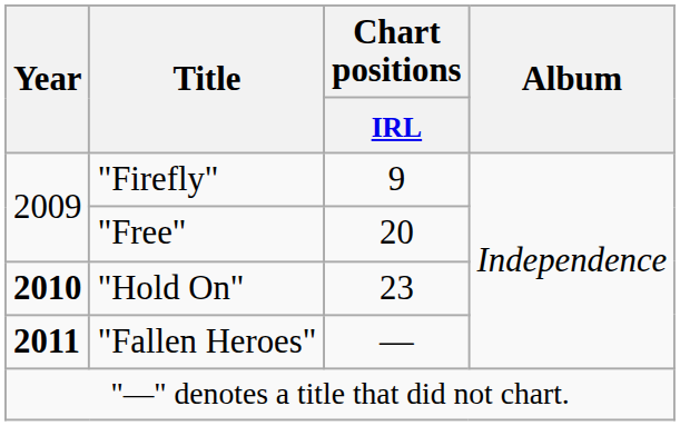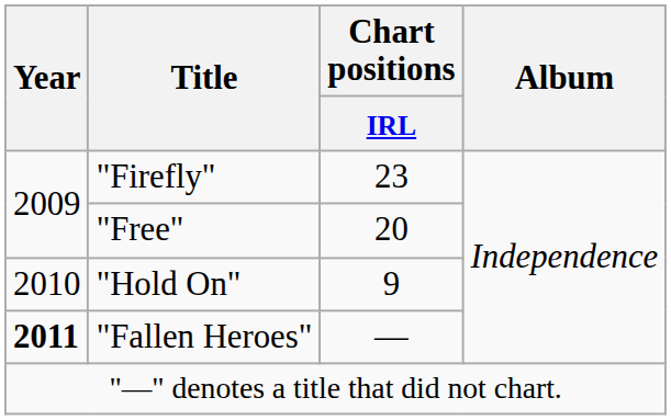"Firefly" | Chart positions / IRL: 9 -> 23
"Hold On" | Year: bold -> normal
"Hold On" | Chart positions / IRL: 23 -> 9
